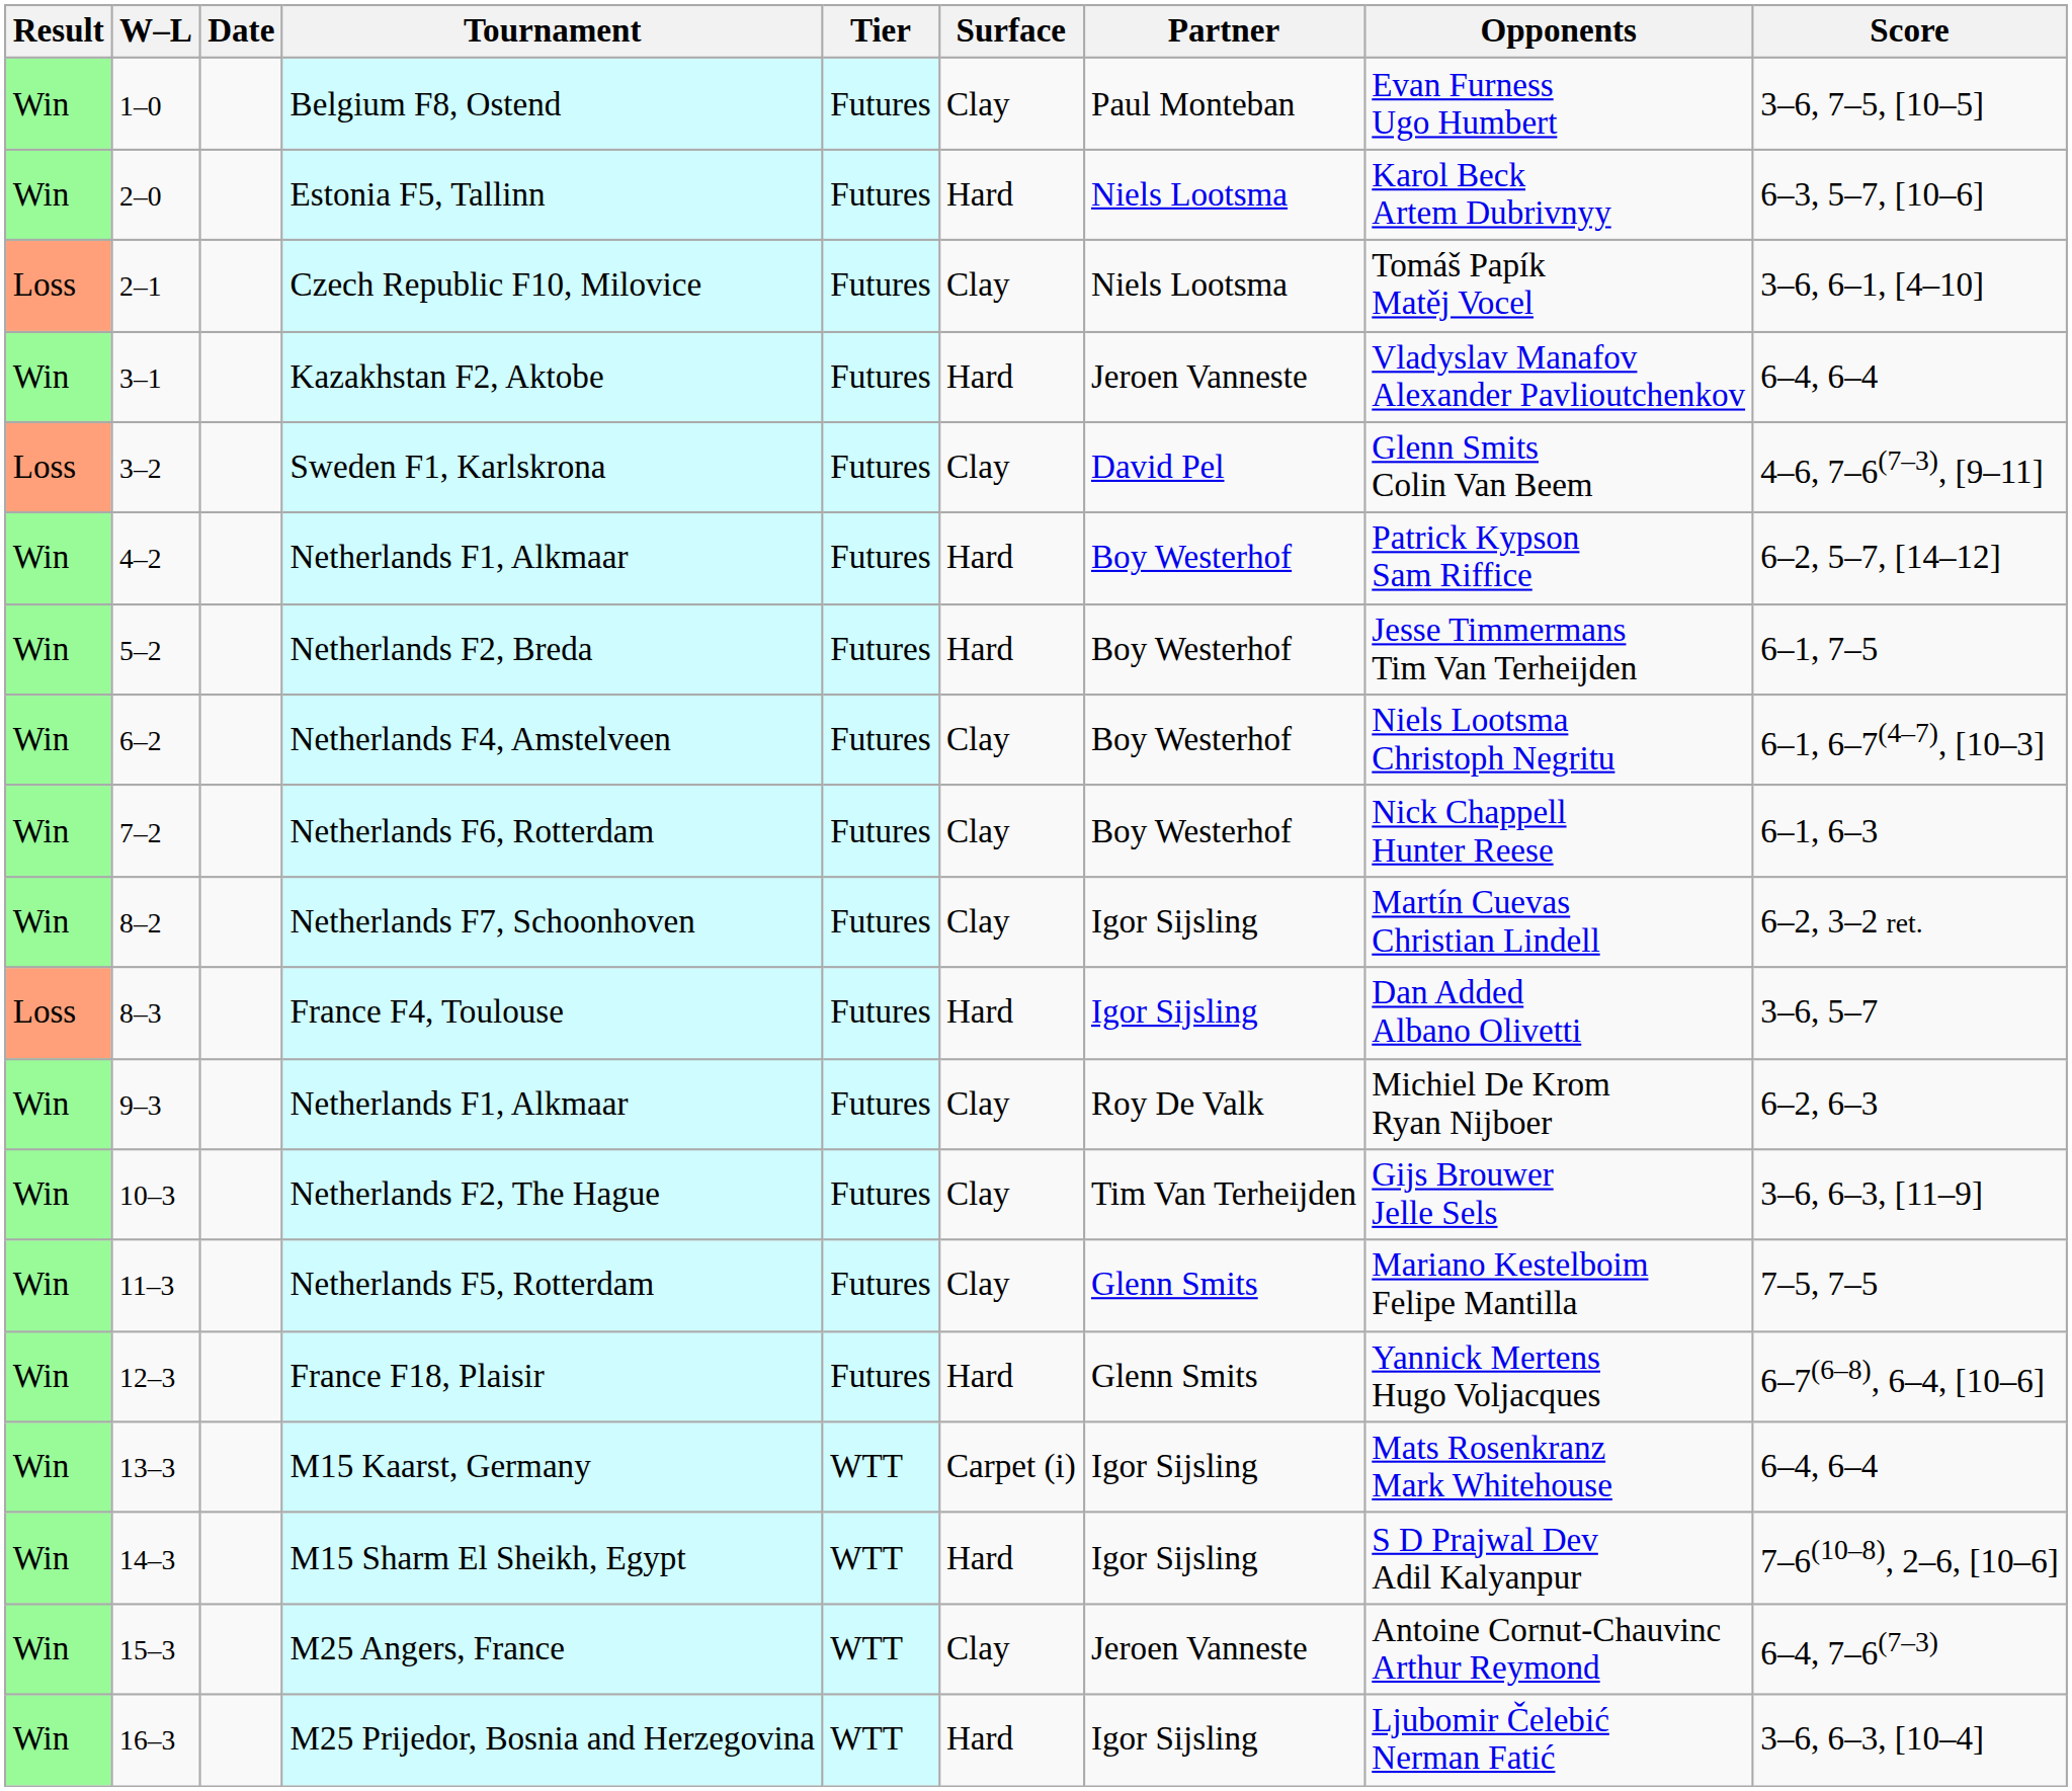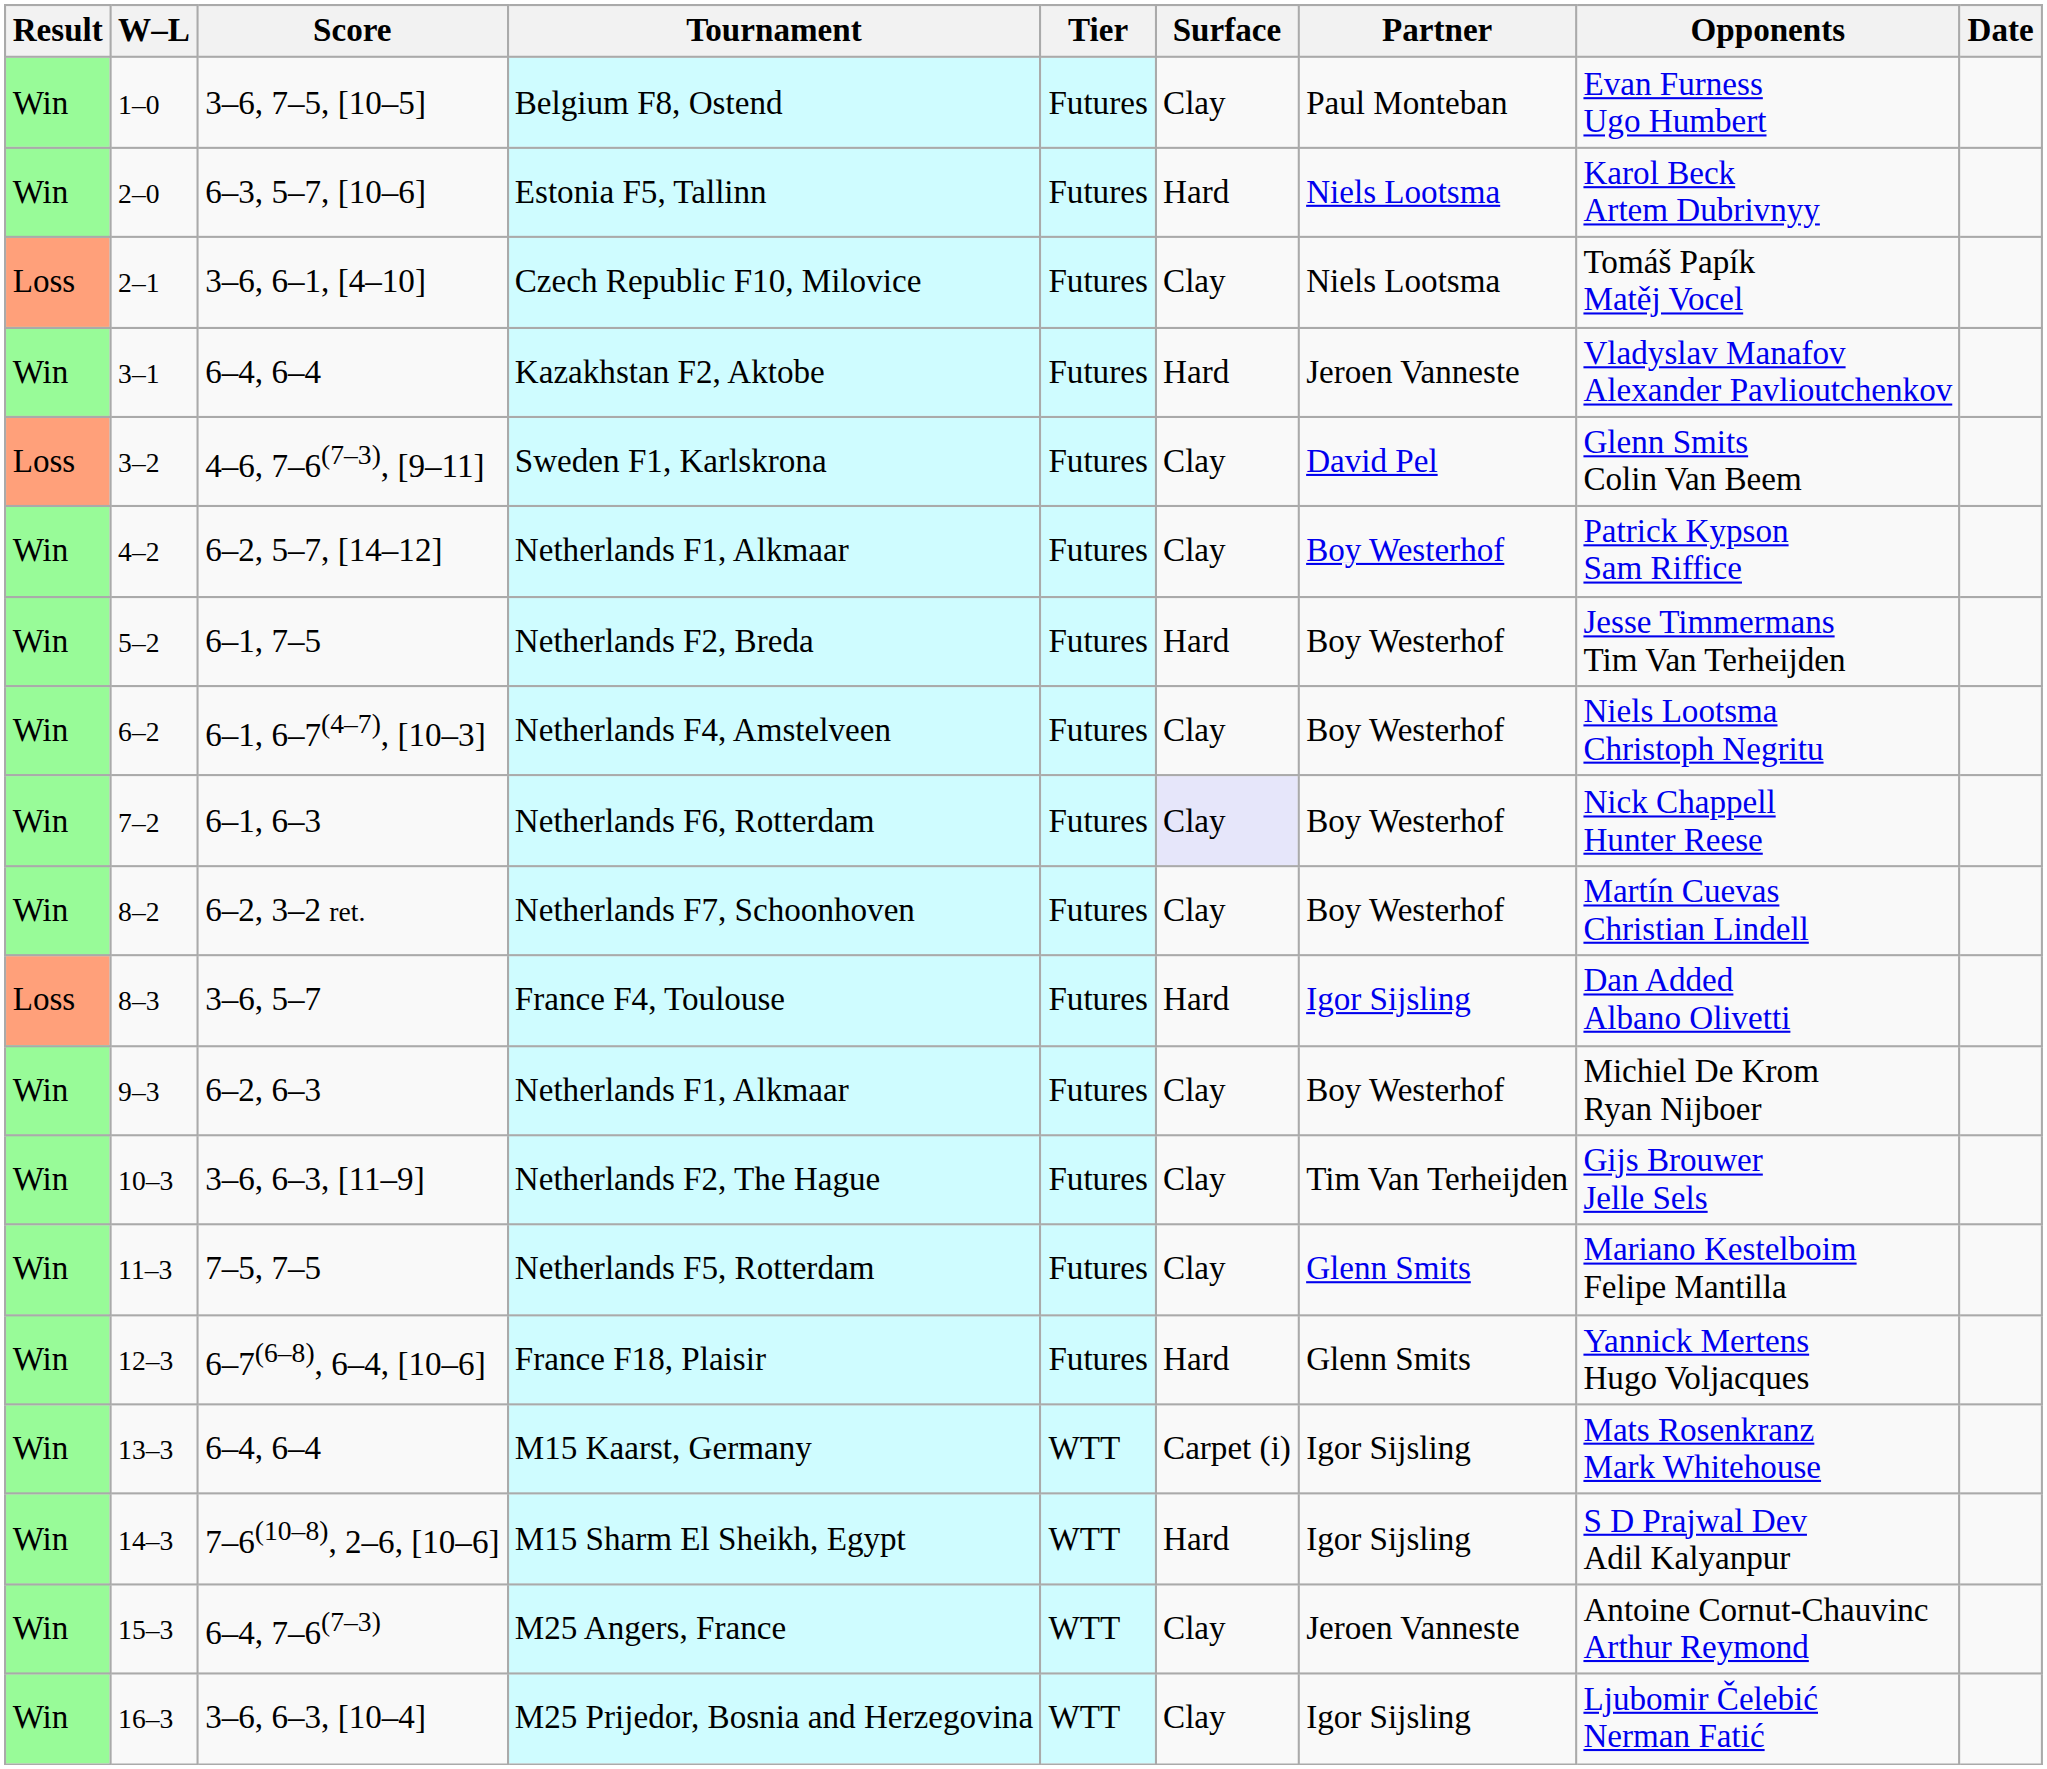columns swapped: Date <-> Score
4–2 / Netherlands F1, Alkmaar | Surface: Hard -> Clay
Netherlands F6, Rotterdam | Surface: no background -> lavender background
Netherlands F7, Schoonhoven | Partner: Igor Sijsling -> Boy Westerhof
9–3 / Netherlands F1, Alkmaar | Partner: Roy De Valk -> Boy Westerhof
M25 Prijedor, Bosnia and Herzegovina | Surface: Hard -> Clay
